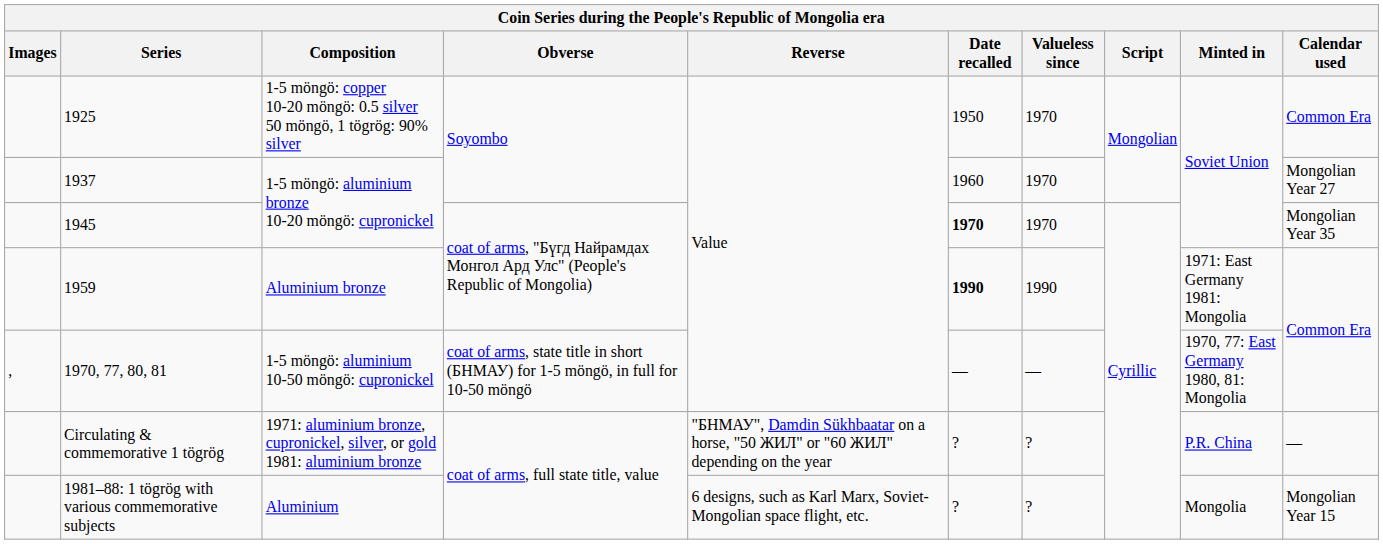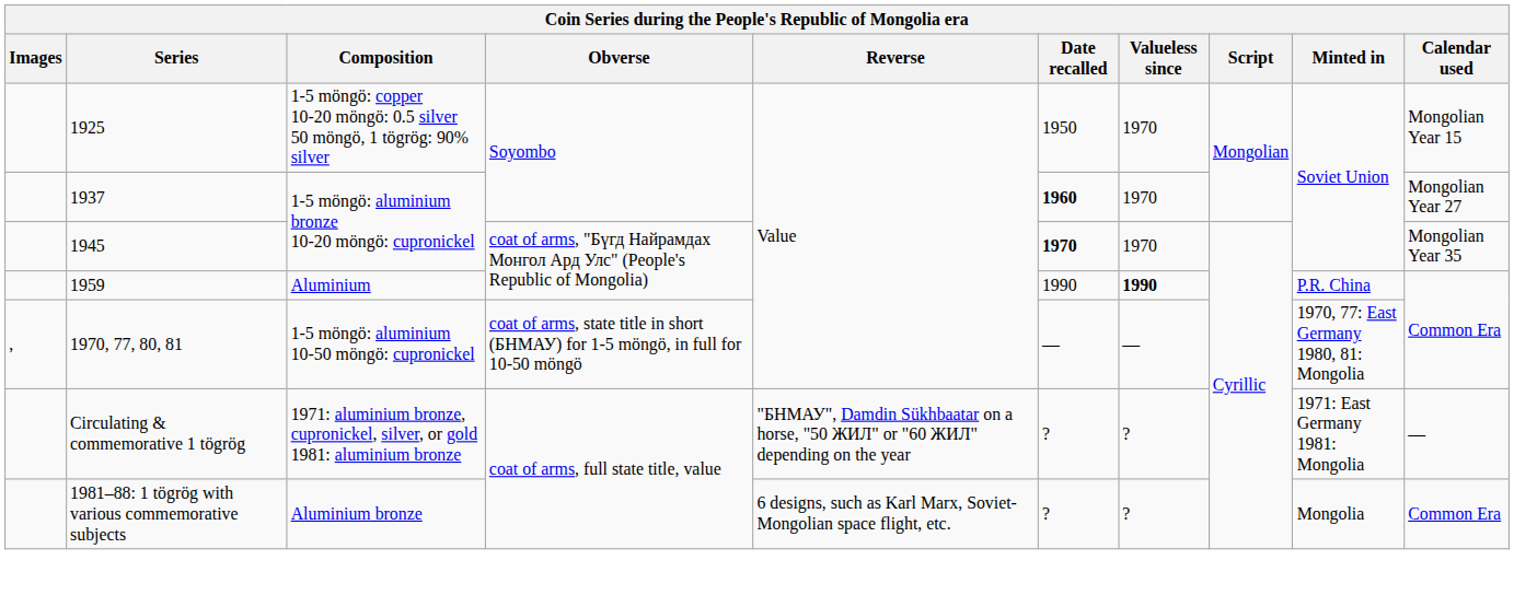1925 | Calendar used: Common Era -> Mongolian Year 15
1937 | Date recalled: normal -> bold
1959 | Composition: Aluminium bronze -> Aluminium
1959 | Date recalled: bold -> normal
1959 | Valueless since: normal -> bold
1959 | Minted in: 1971: East Germany 1981: Mongolia -> P.R. China
Circulating & commemorative 1 tögrög | Minted in: P.R. China -> 1971: East Germany 1981: Mongolia
1981–88: 1 tögrög with various commemorative subjects | Composition: Aluminium -> Aluminium bronze
1981–88: 1 tögrög with various commemorative subjects | Calendar used: Mongolian Year 15 -> Common Era
